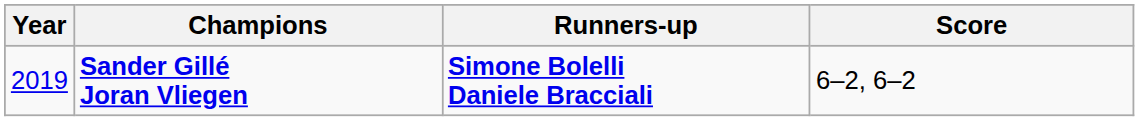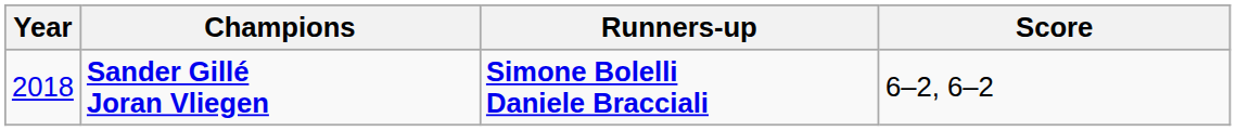Sander Gillé Joran Vliegen | Year: 2019 -> 2018
